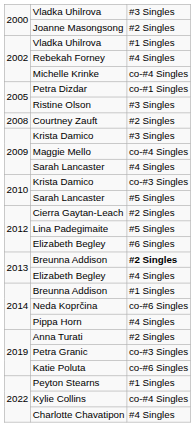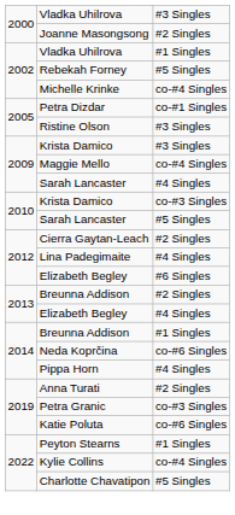Rebekah Forney | column 3: #4 Singles -> #5 Singles
- row: 2008 | Courtney Zauft | #2 Singles
Lina Padegimaite | column 3: #5 Singles -> #4 Singles
2013 / Breunna Addison | column 3: bold -> normal
Charlotte Chavatipon | column 3: #4 Singles -> #5 Singles
